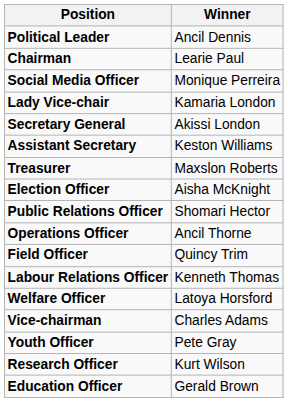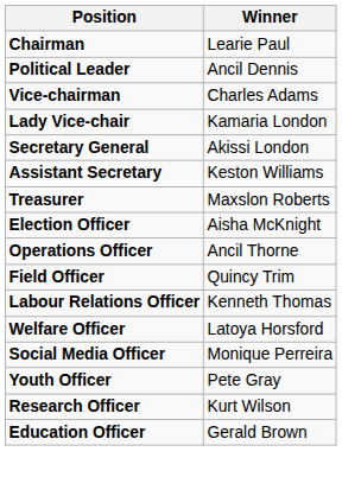rows swapped: Political Leader <-> Chairman
rows swapped: Vice-chairman <-> Social Media Officer
- row: Public Relations Officer | Shomari Hector
